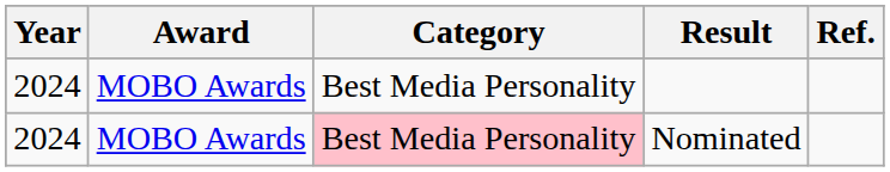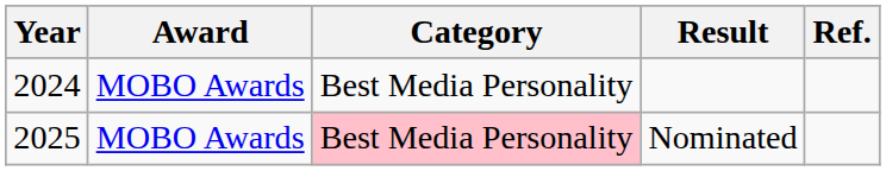Nominated | Year: 2024 -> 2025
